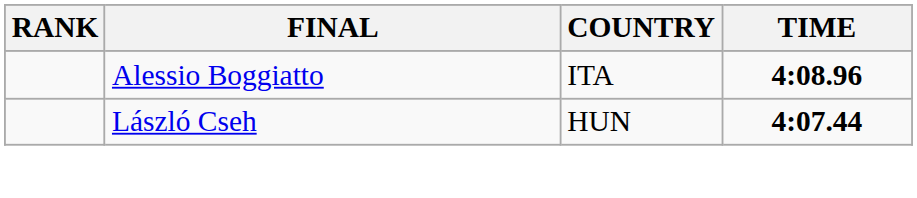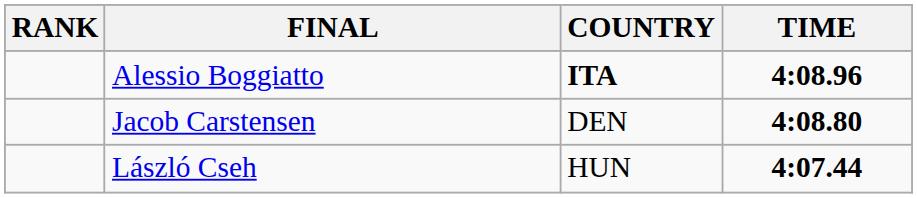Alessio Boggiatto | COUNTRY: normal -> bold
+ row: Jacob Carstensen | DEN | 4:08.80
